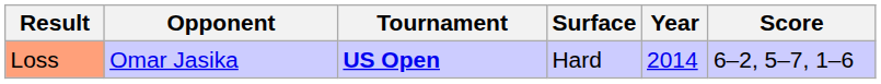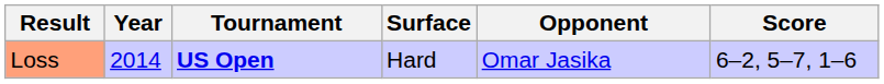columns swapped: Year <-> Opponent
